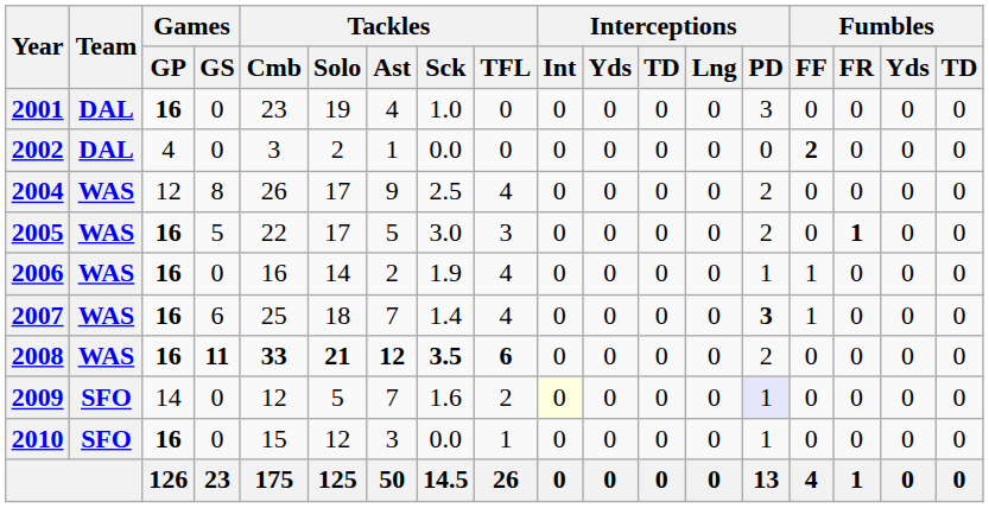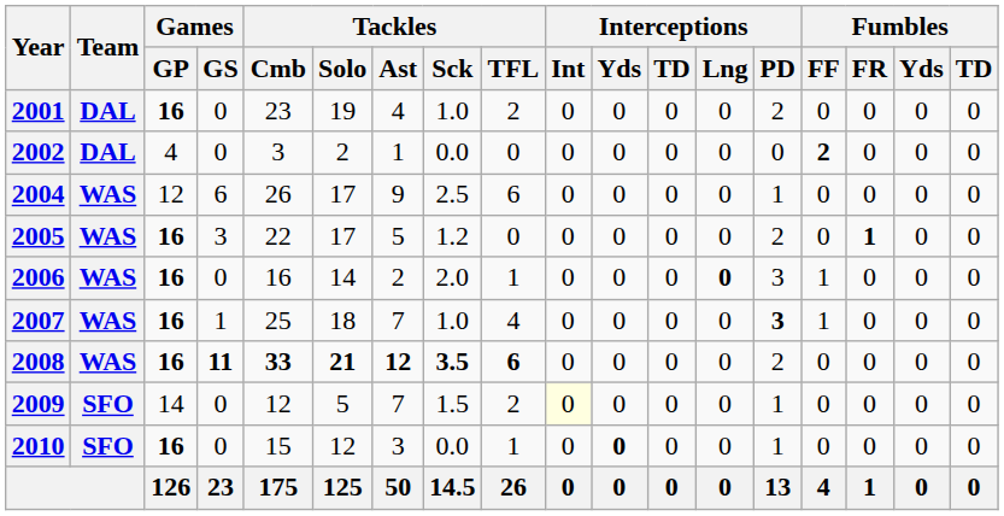2001 | Tackles / TFL: 0 -> 2
2001 | Interceptions / PD: 3 -> 2
2004 | Games / GS: 8 -> 6
2004 | Tackles / TFL: 4 -> 6
2004 | Interceptions / PD: 2 -> 1
2005 | Games / GS: 5 -> 3
2005 | Tackles / Sck: 3.0 -> 1.2
2005 | Tackles / TFL: 3 -> 0
2006 | Tackles / Sck: 1.9 -> 2.0
2006 | Tackles / TFL: 4 -> 1
2006 | Interceptions / Lng: normal -> bold
2006 | Interceptions / PD: 1 -> 3
2007 | Games / GS: 6 -> 1
2007 | Tackles / Sck: 1.4 -> 1.0
2009 | Tackles / Sck: 1.6 -> 1.5
2009 | Interceptions / PD: lavender background -> no background
2010 | Interceptions / Yds: normal -> bold
